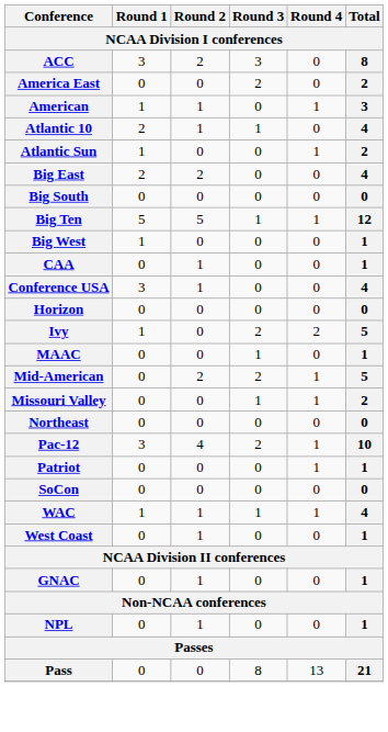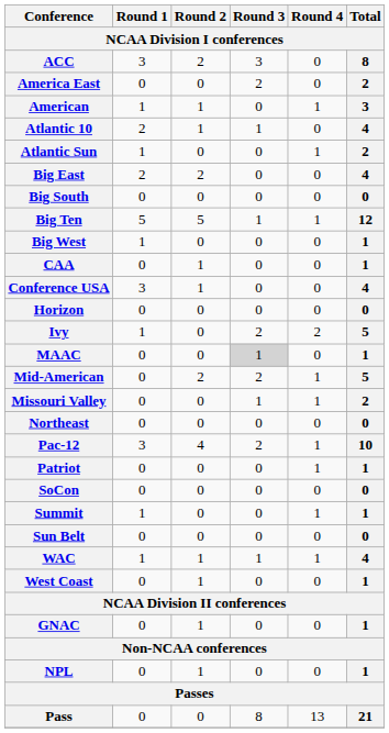MAAC | Round 3: no background -> lightgrey background
+ row: Summit | 1 | 0 | 0 | 1 | 1
+ row: Sun Belt | 0 | 0 | 0 | 0 | 0
